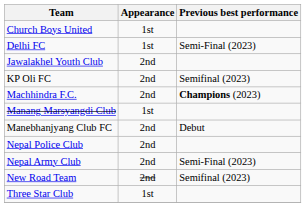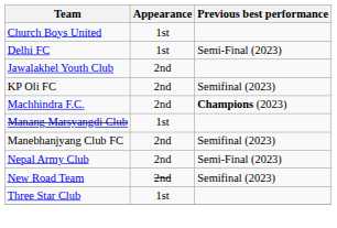Manebhanjyang Club FC | Previous best performance: Debut -> Semifinal (2023)
- row: Nepal Police Club | 2nd
